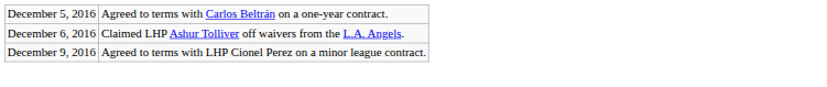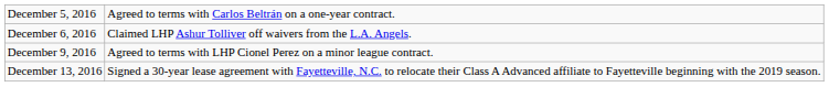+ row: December 13, 2016 | Signed a 30-year lease agreement with Fayetteville, N.C. to relocate their Class A Advanced affiliate to Fayetteville beginning with the 2019 season.
